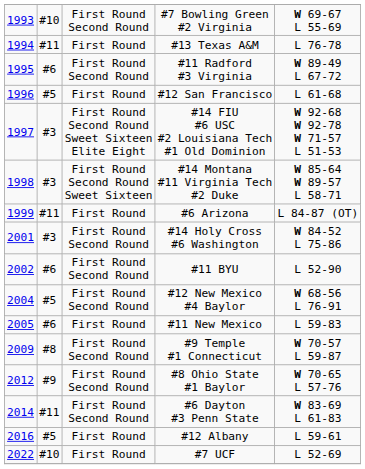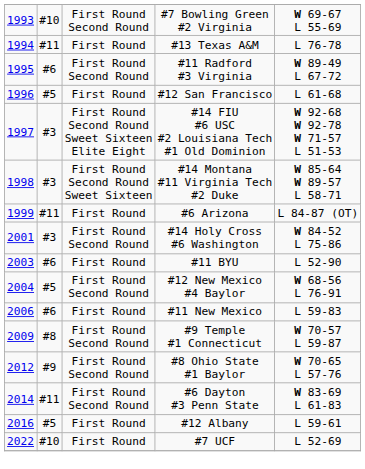#11 BYU | column 1: 2002 -> 2003
#11 BYU | column 3: First Round Second Round -> First Round
#11 New Mexico | column 1: 2005 -> 2006
